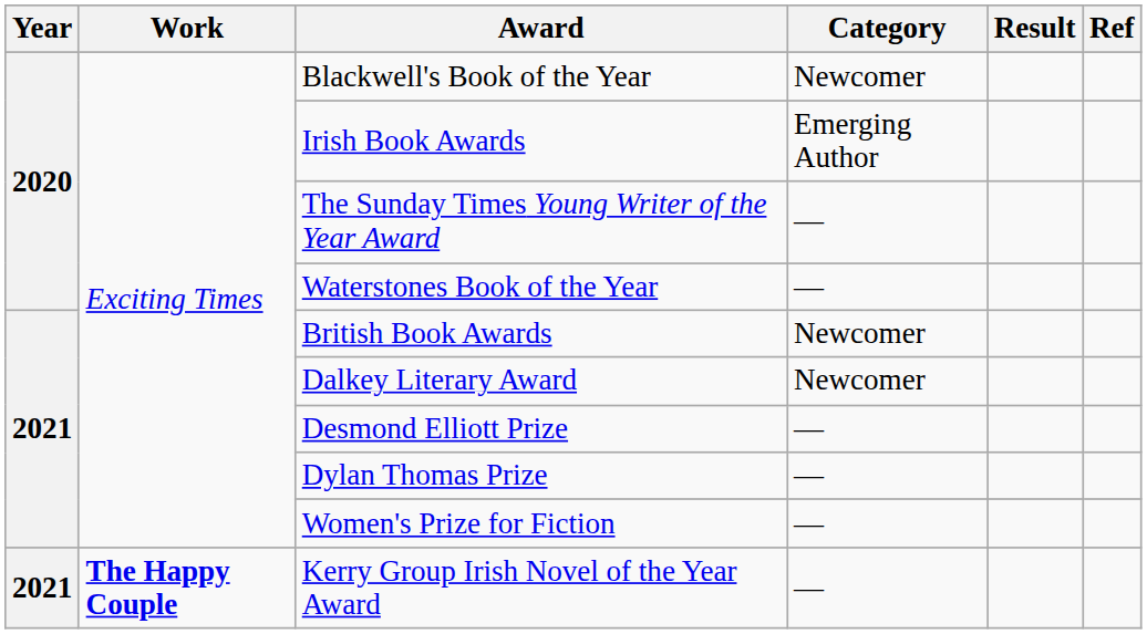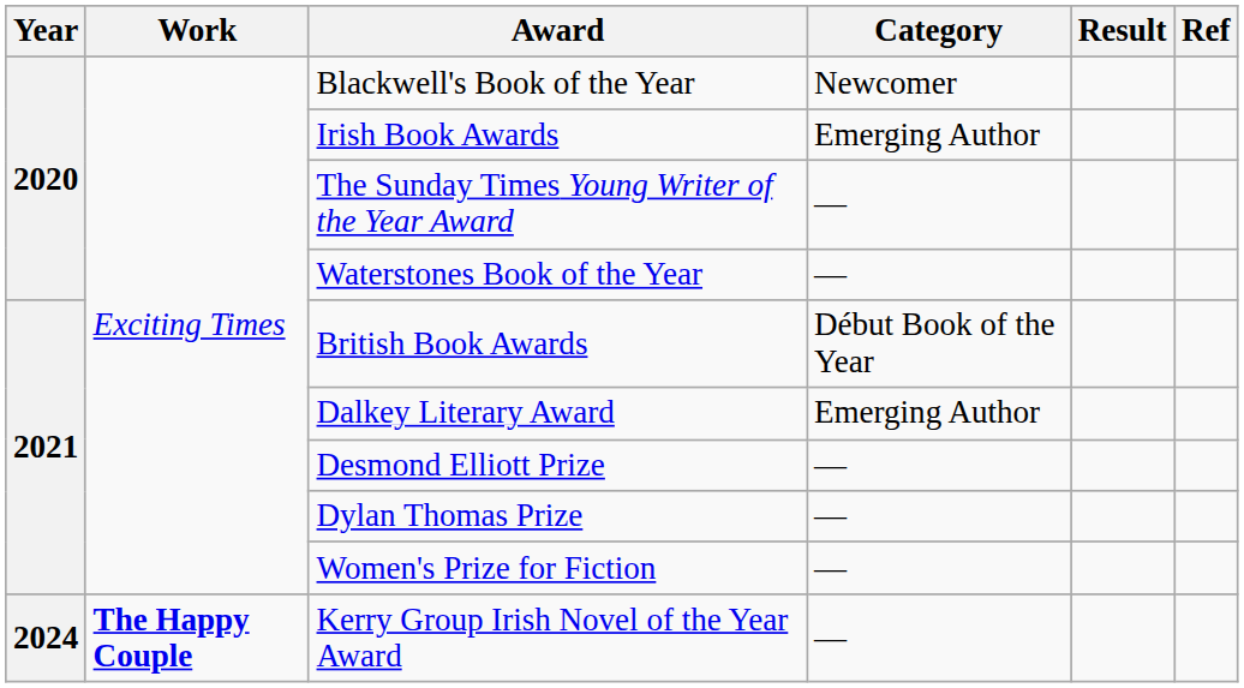British Book Awards | Category: Newcomer -> Début Book of the Year
Dalkey Literary Award | Category: Newcomer -> Emerging Author
Kerry Group Irish Novel of the Year Award | Year: 2021 -> 2024
